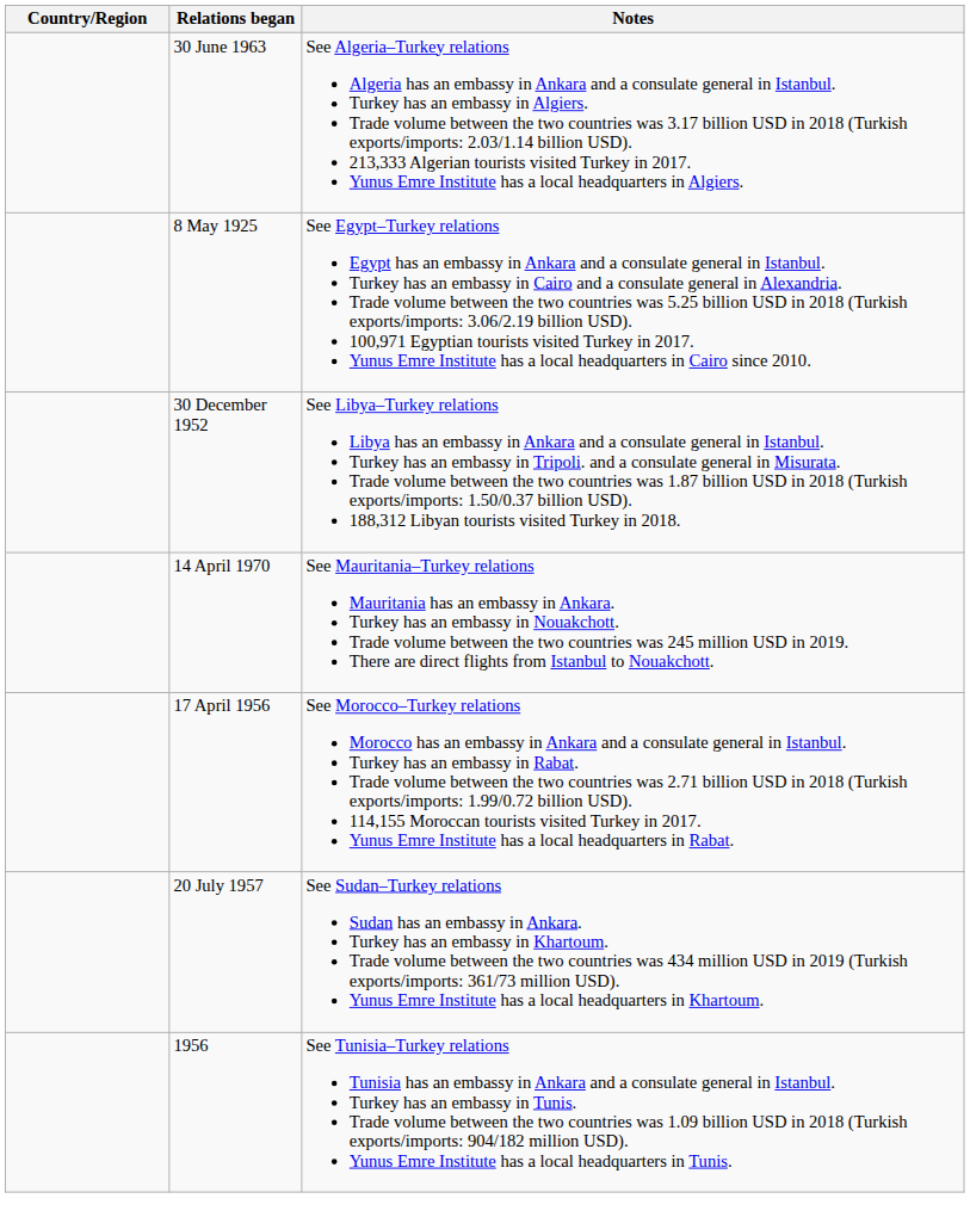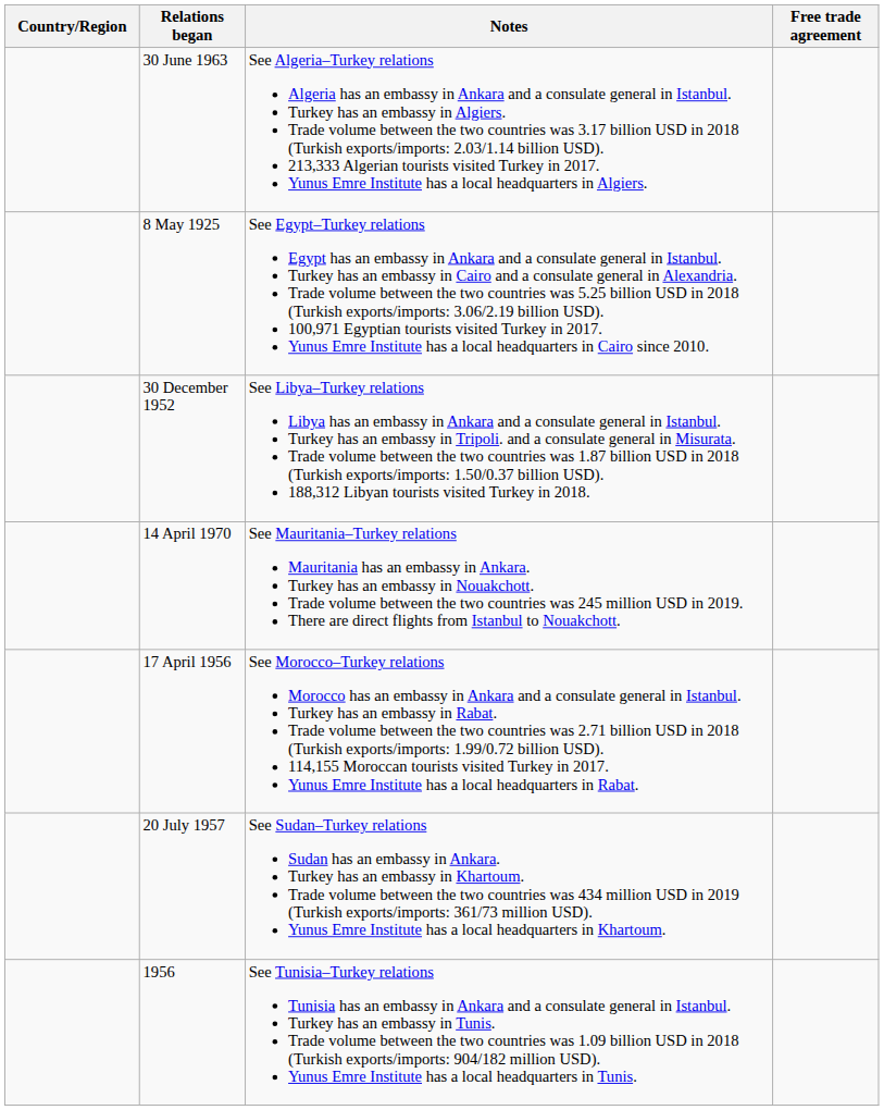+ column: Free trade agreement
